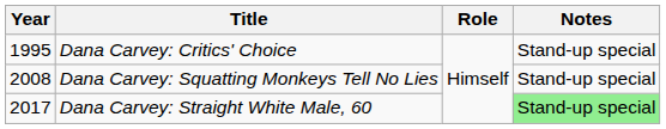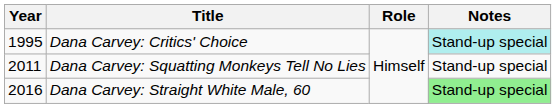Dana Carvey: Critics' Choice | Notes: no background -> paleturquoise background
Dana Carvey: Squatting Monkeys Tell No Lies | Year: 2008 -> 2011
Dana Carvey: Straight White Male, 60 | Year: 2017 -> 2016
